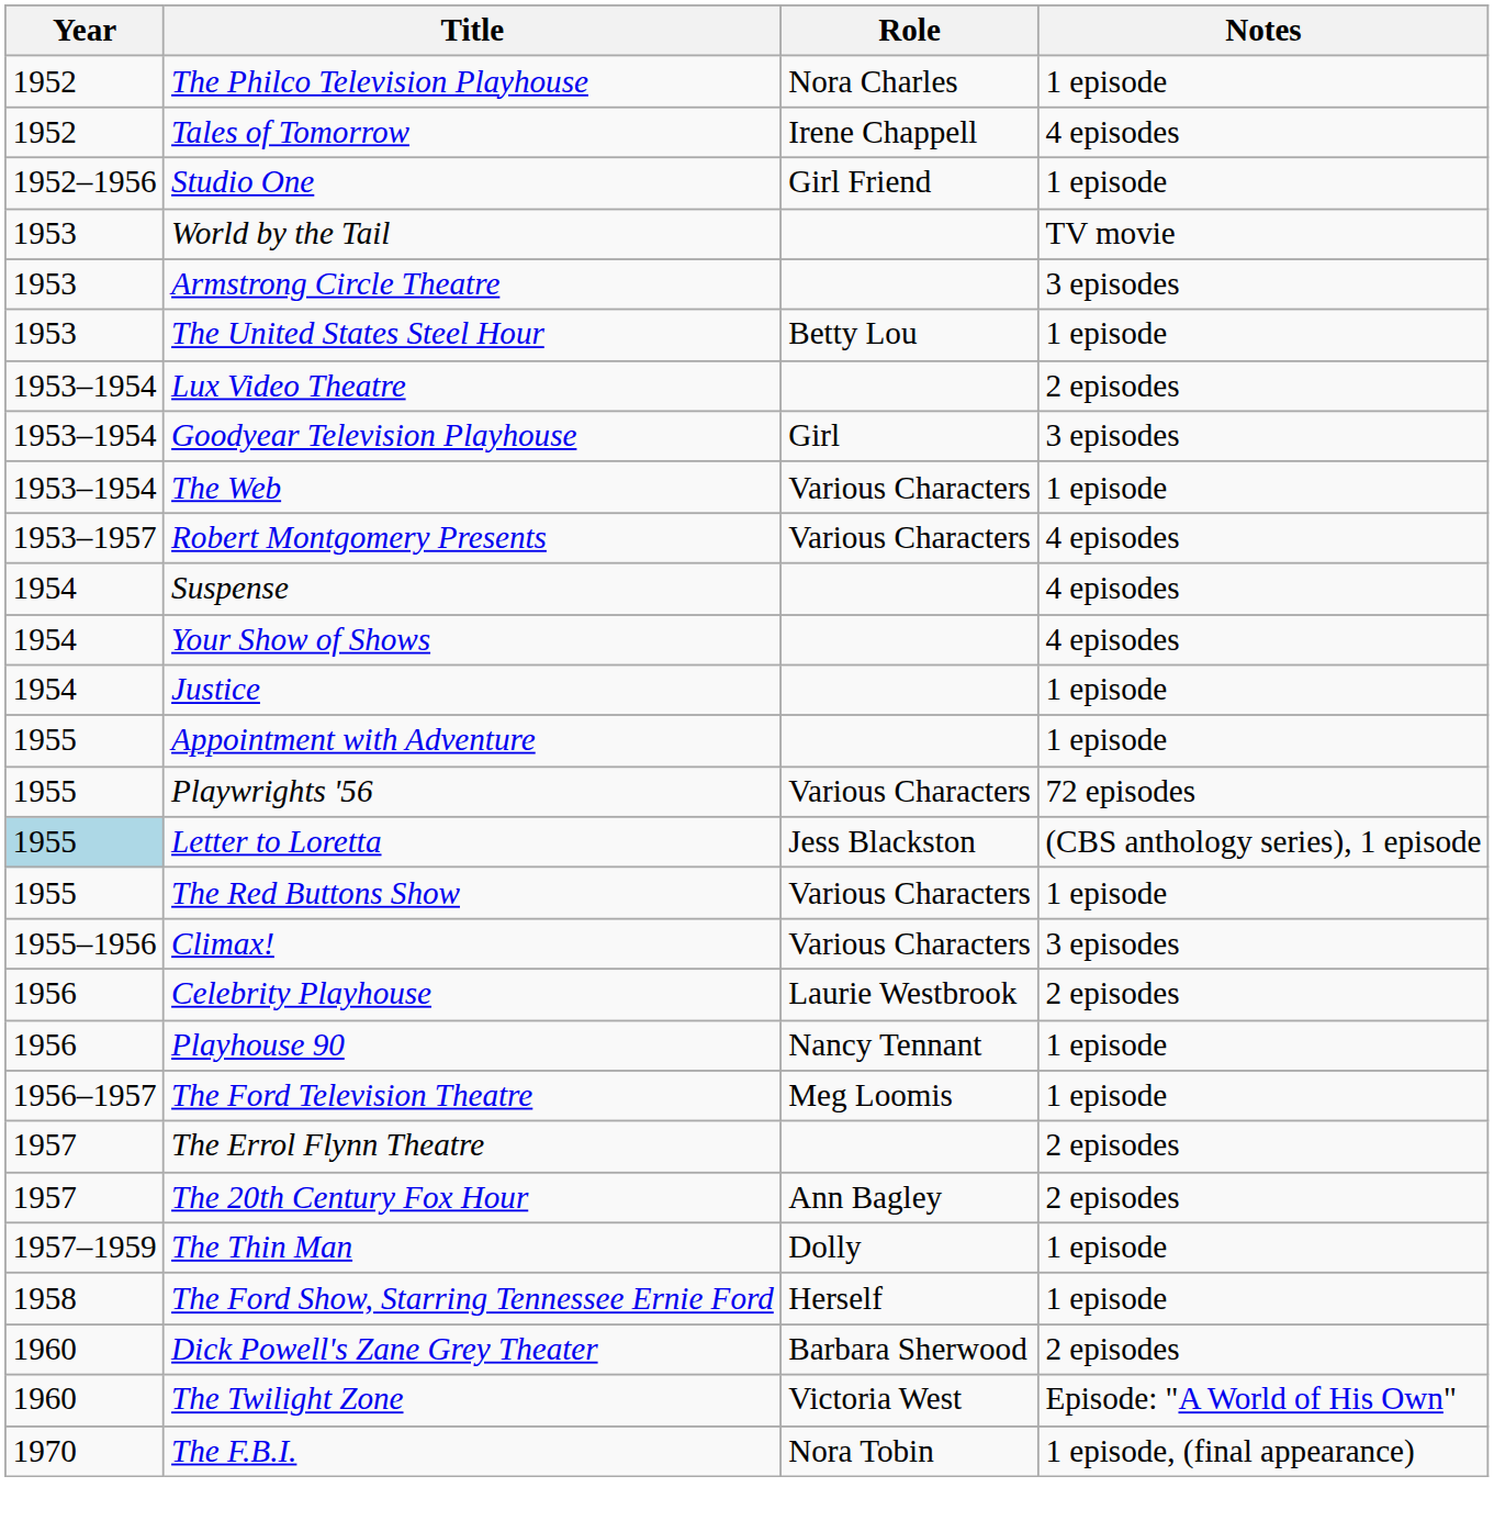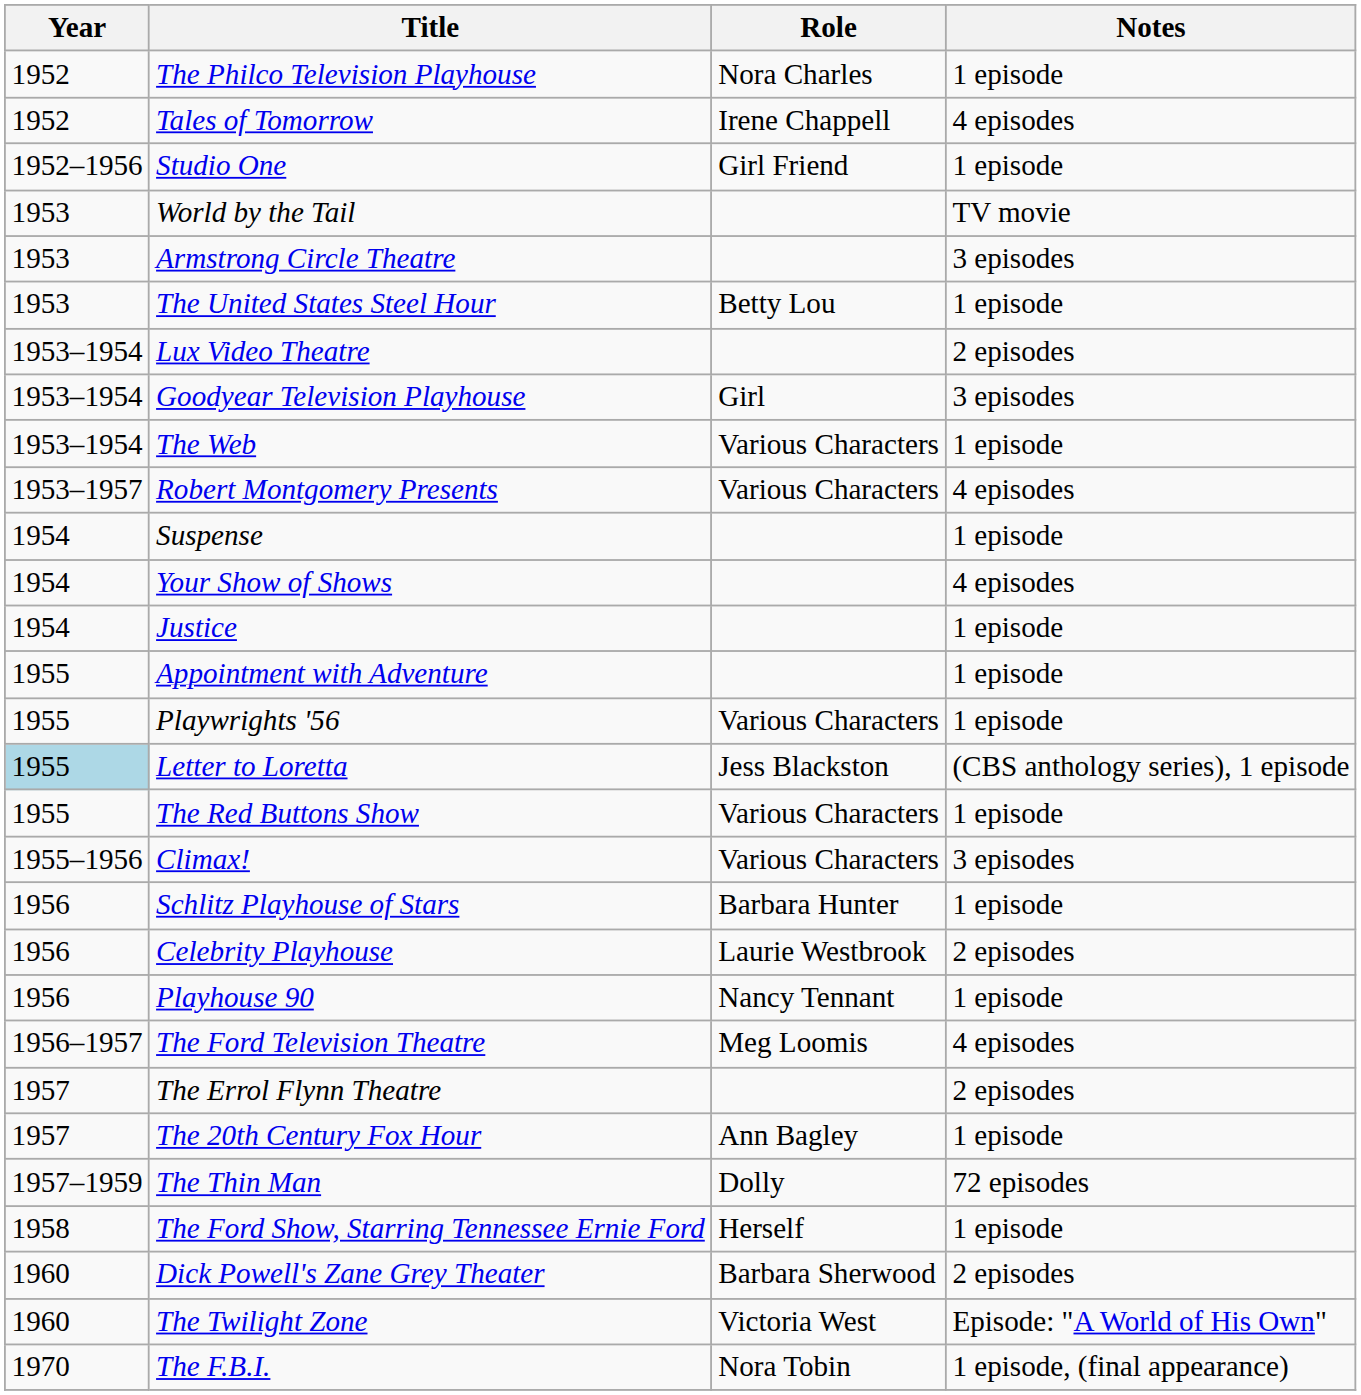Suspense | Notes: 4 episodes -> 1 episode
Playwrights '56 | Notes: 72 episodes -> 1 episode
+ row: 1956 | Schlitz Playhouse of Stars | Barbara Hunter | 1 episode
The Ford Television Theatre | Notes: 1 episode -> 4 episodes
The 20th Century Fox Hour | Notes: 2 episodes -> 1 episode
The Thin Man | Notes: 1 episode -> 72 episodes
